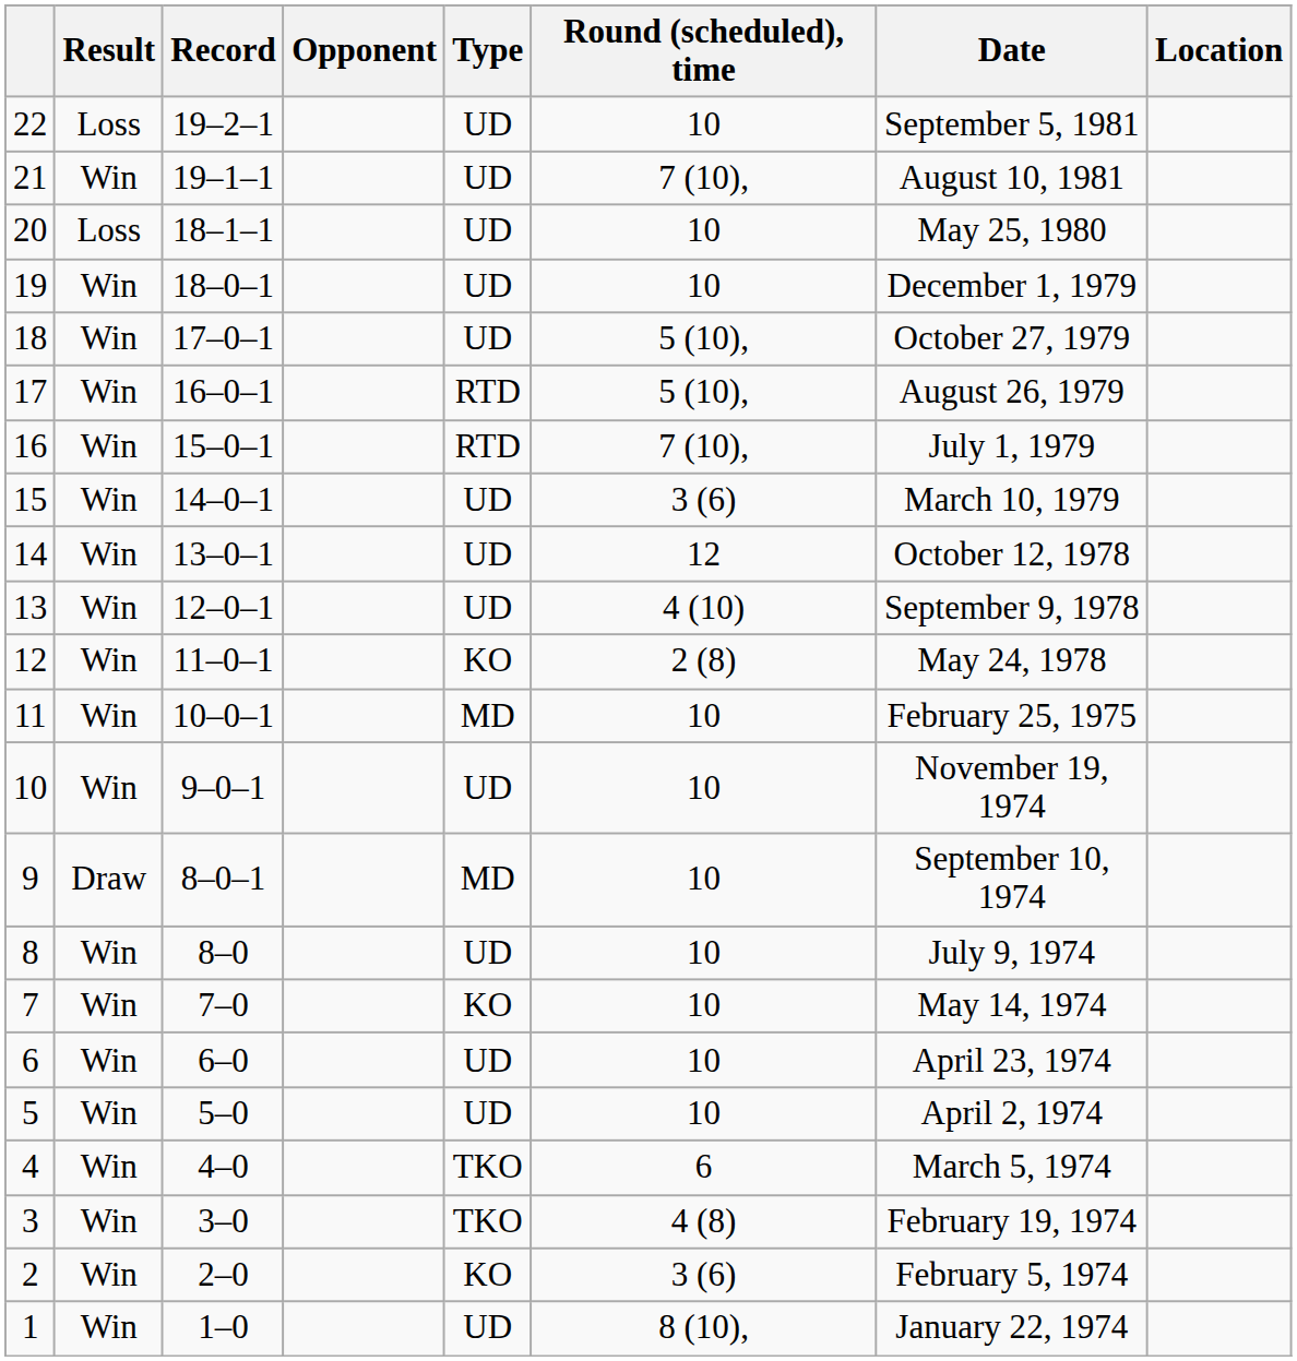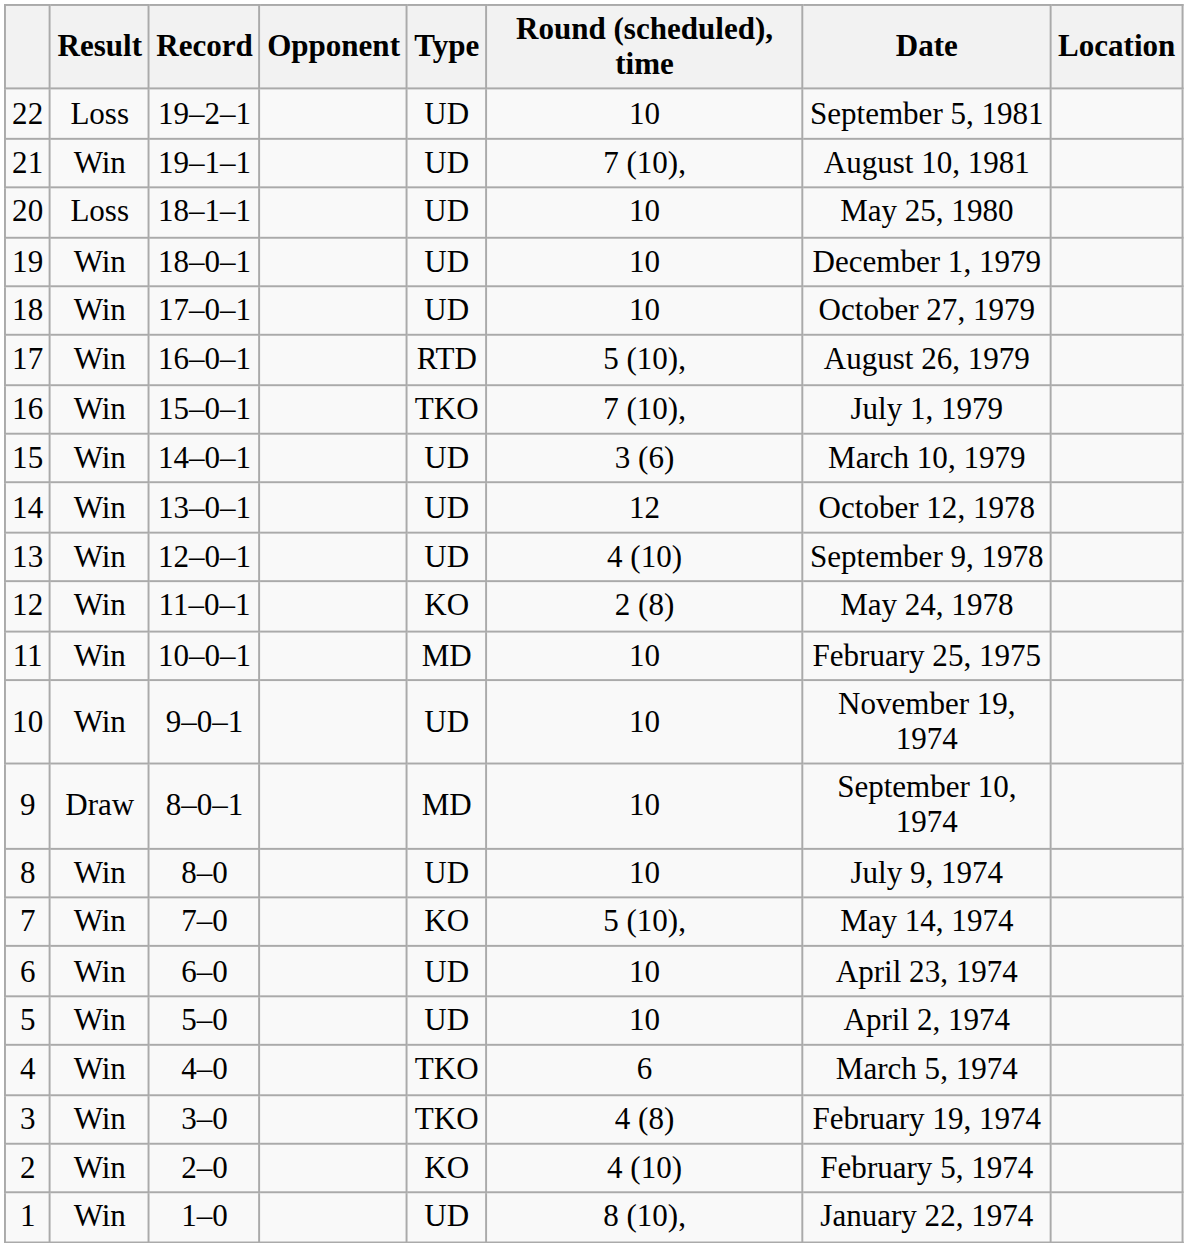18 | Round (scheduled), time: 5 (10), -> 10
16 | Type: RTD -> TKO
7 | Round (scheduled), time: 10 -> 5 (10),
2 | Round (scheduled), time: 3 (6) -> 4 (10)
